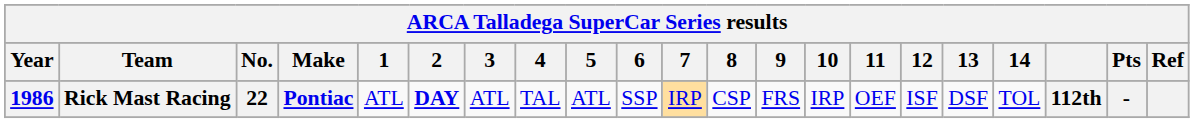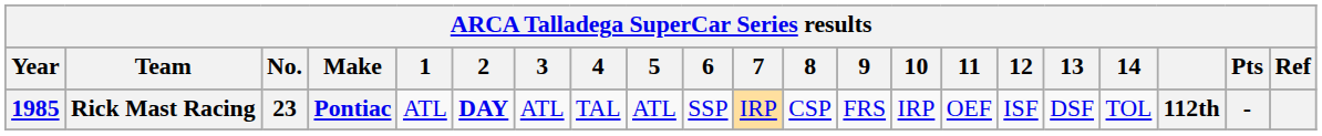Rick Mast Racing | Year: 1986 -> 1985
Rick Mast Racing | No.: 22 -> 23
